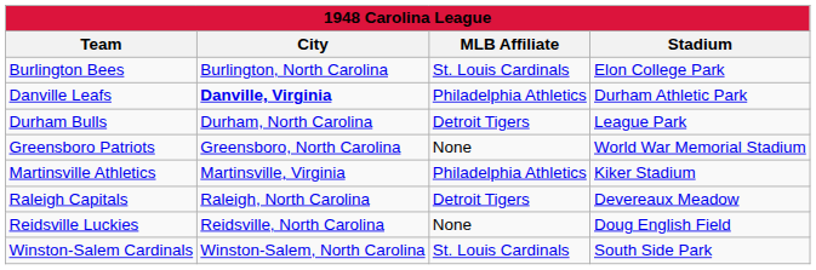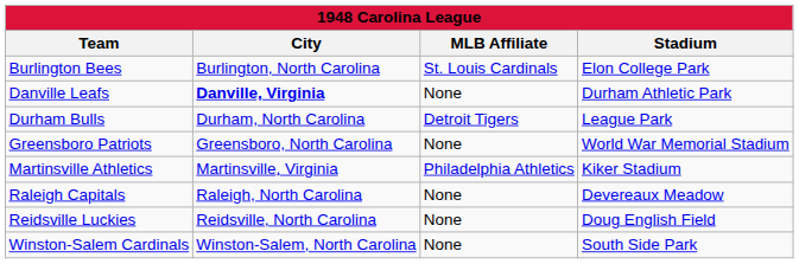Danville Leafs | MLB Affiliate: Philadelphia Athletics -> None
Raleigh Capitals | MLB Affiliate: Detroit Tigers -> None
Winston-Salem Cardinals | MLB Affiliate: St. Louis Cardinals -> None
